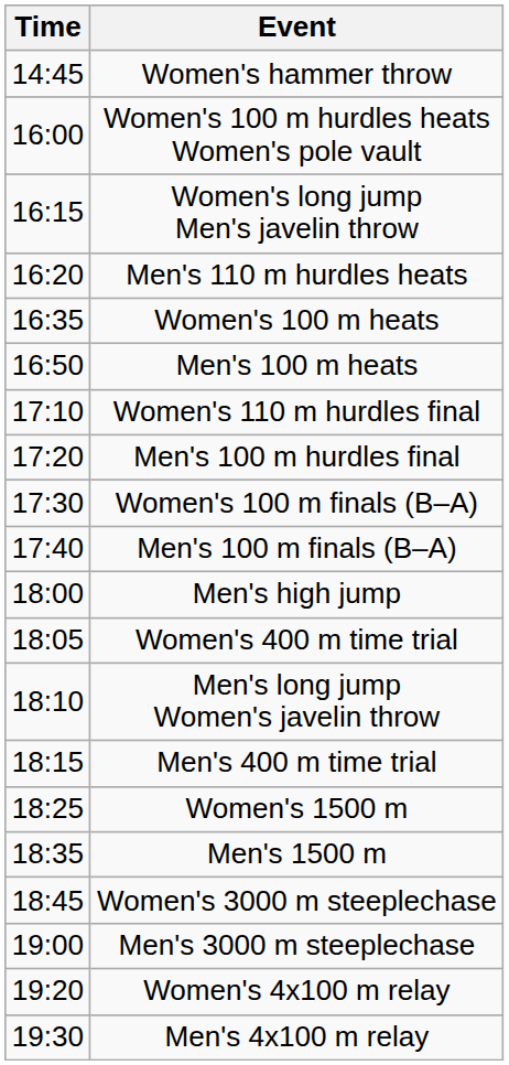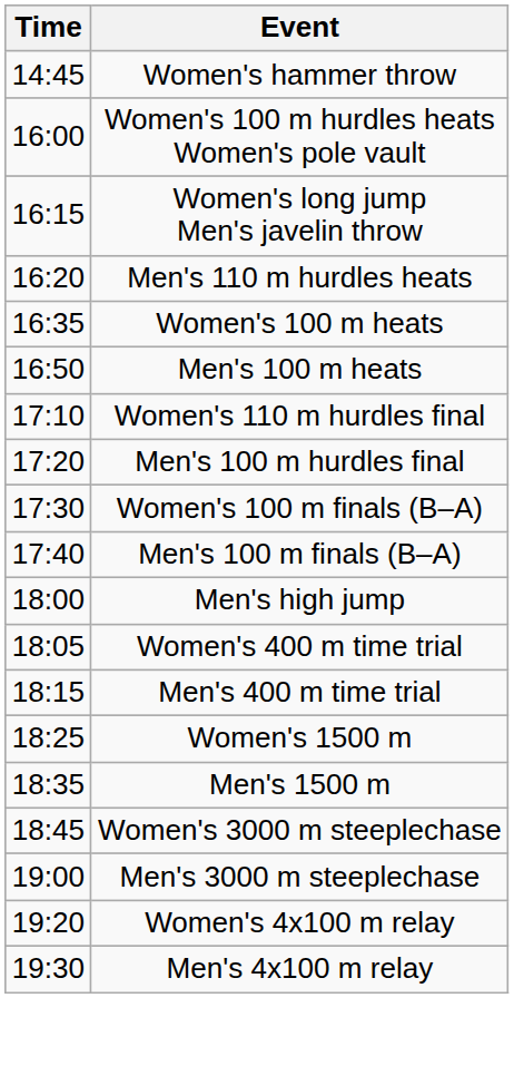- row: 18:10 | Men's long jump Women's javelin throw
